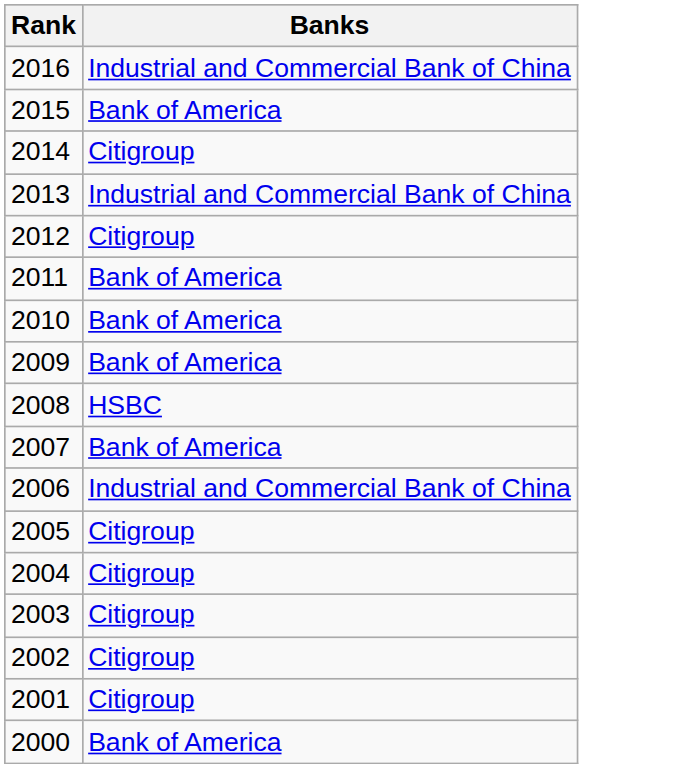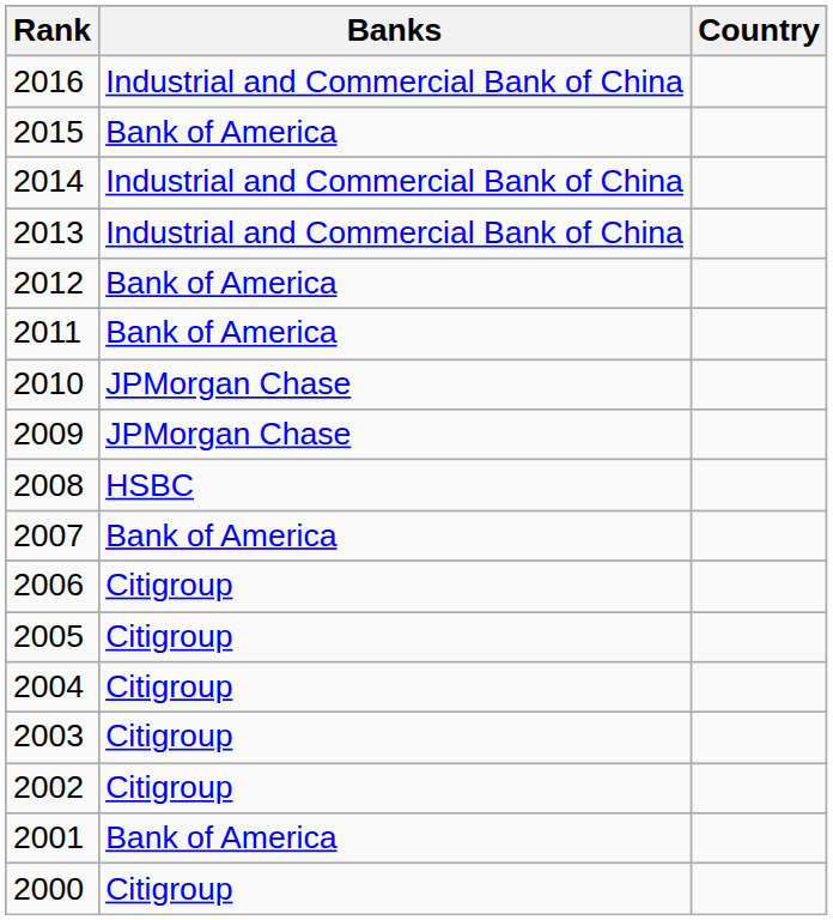+ column: Country
2014 | Banks: Citigroup -> Industrial and Commercial Bank of China
2012 | Banks: Citigroup -> Bank of America
2010 | Banks: Bank of America -> JPMorgan Chase
2009 | Banks: Bank of America -> JPMorgan Chase
2006 | Banks: Industrial and Commercial Bank of China -> Citigroup
2001 | Banks: Citigroup -> Bank of America
2000 | Banks: Bank of America -> Citigroup
